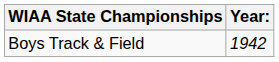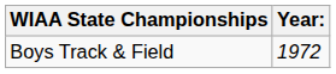Boys Track & Field | Year:: 1942 -> 1972
